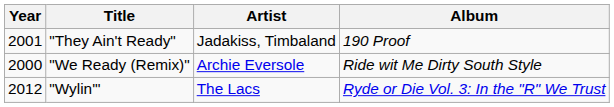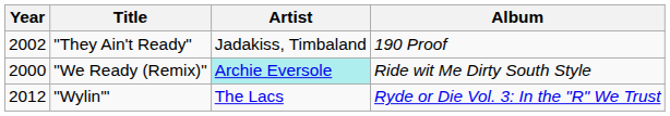"They Ain't Ready" | Year: 2001 -> 2002
"We Ready (Remix)" | Artist: no background -> paleturquoise background
